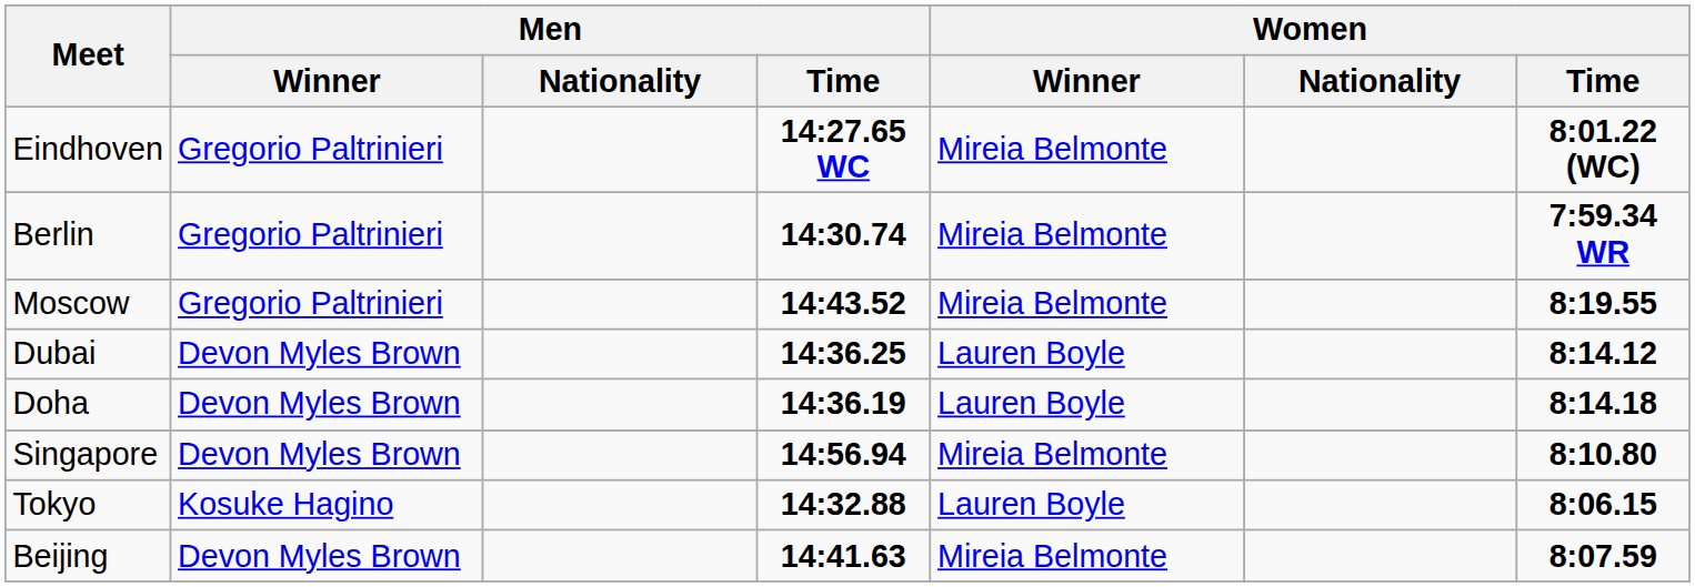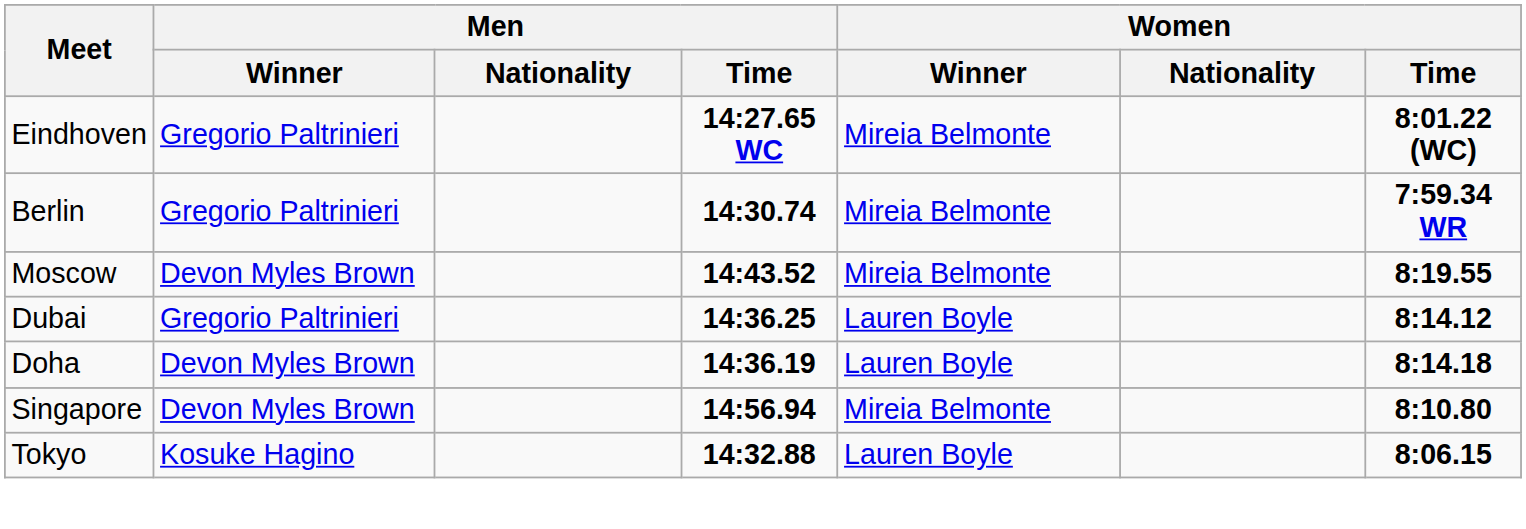Moscow | Men / Winner: Gregorio Paltrinieri -> Devon Myles Brown
Dubai | Men / Winner: Devon Myles Brown -> Gregorio Paltrinieri
- row: Beijing | Devon Myles Brown | 14:41.63 | Mireia Belmonte | 8:07.59
